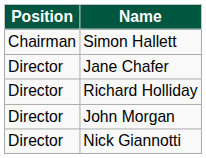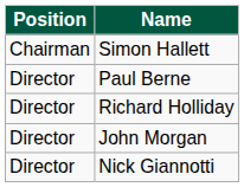+ row: Director | Paul Berne
- row: Director | Jane Chafer
